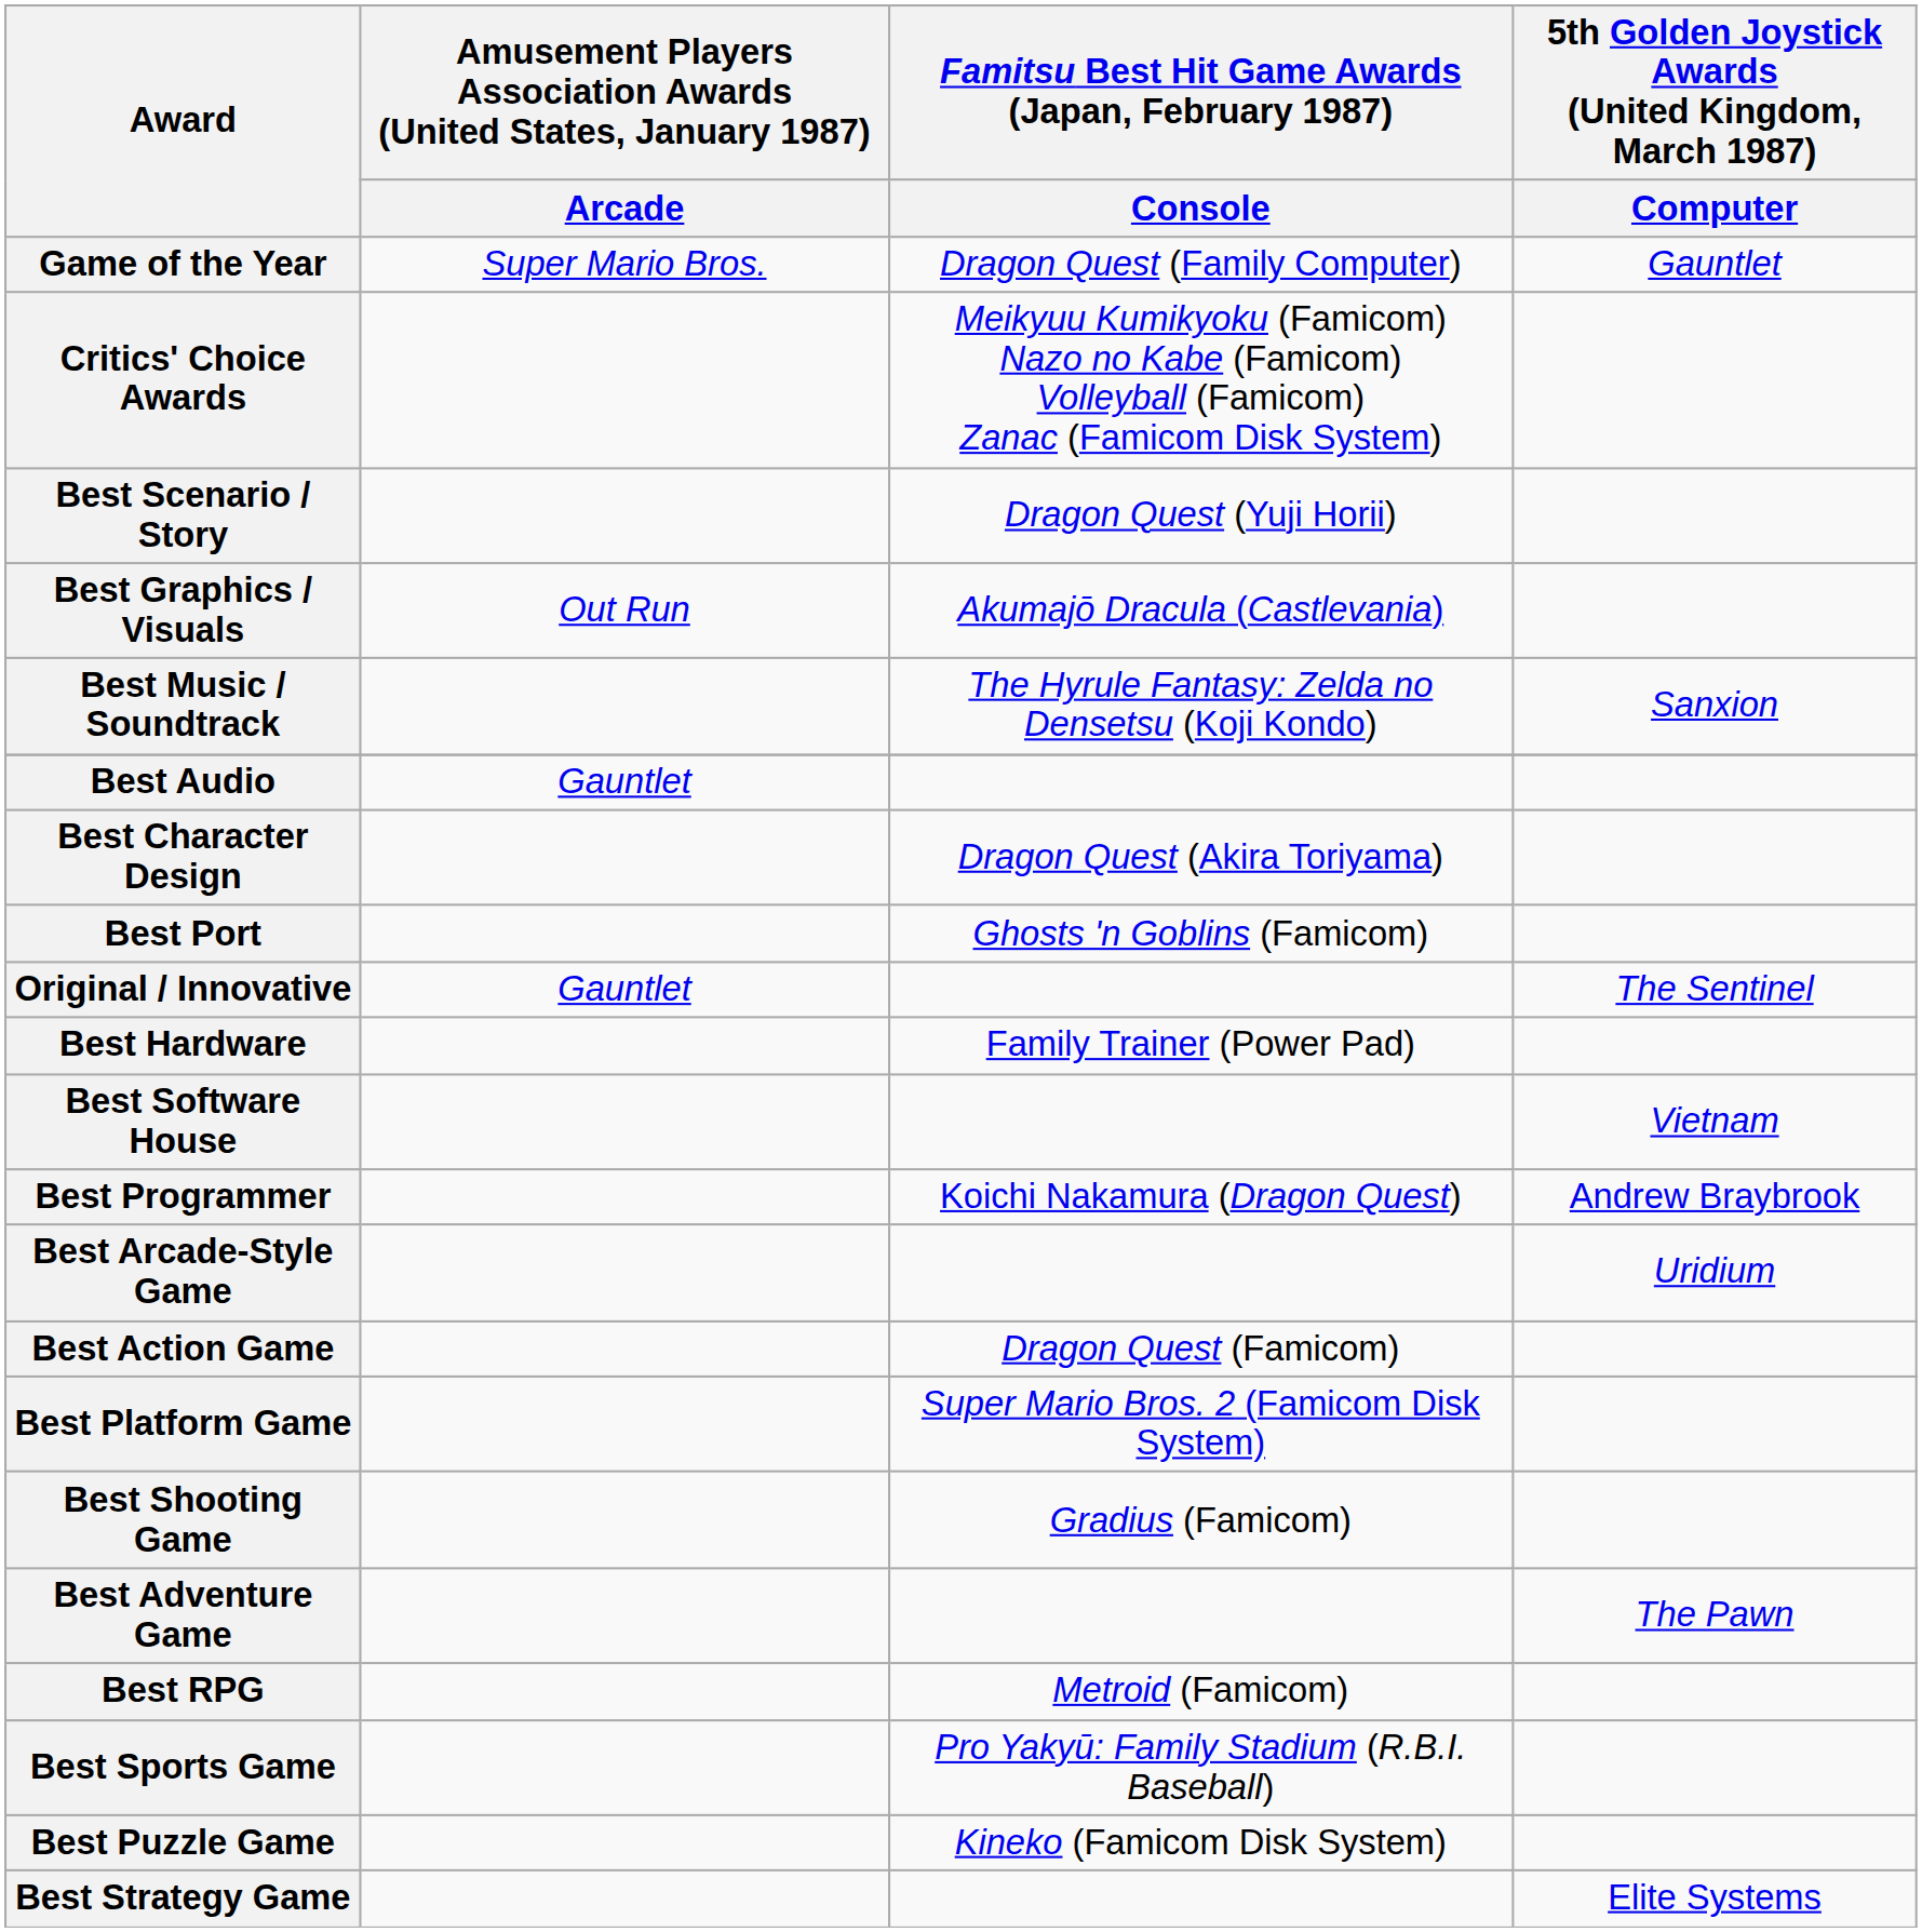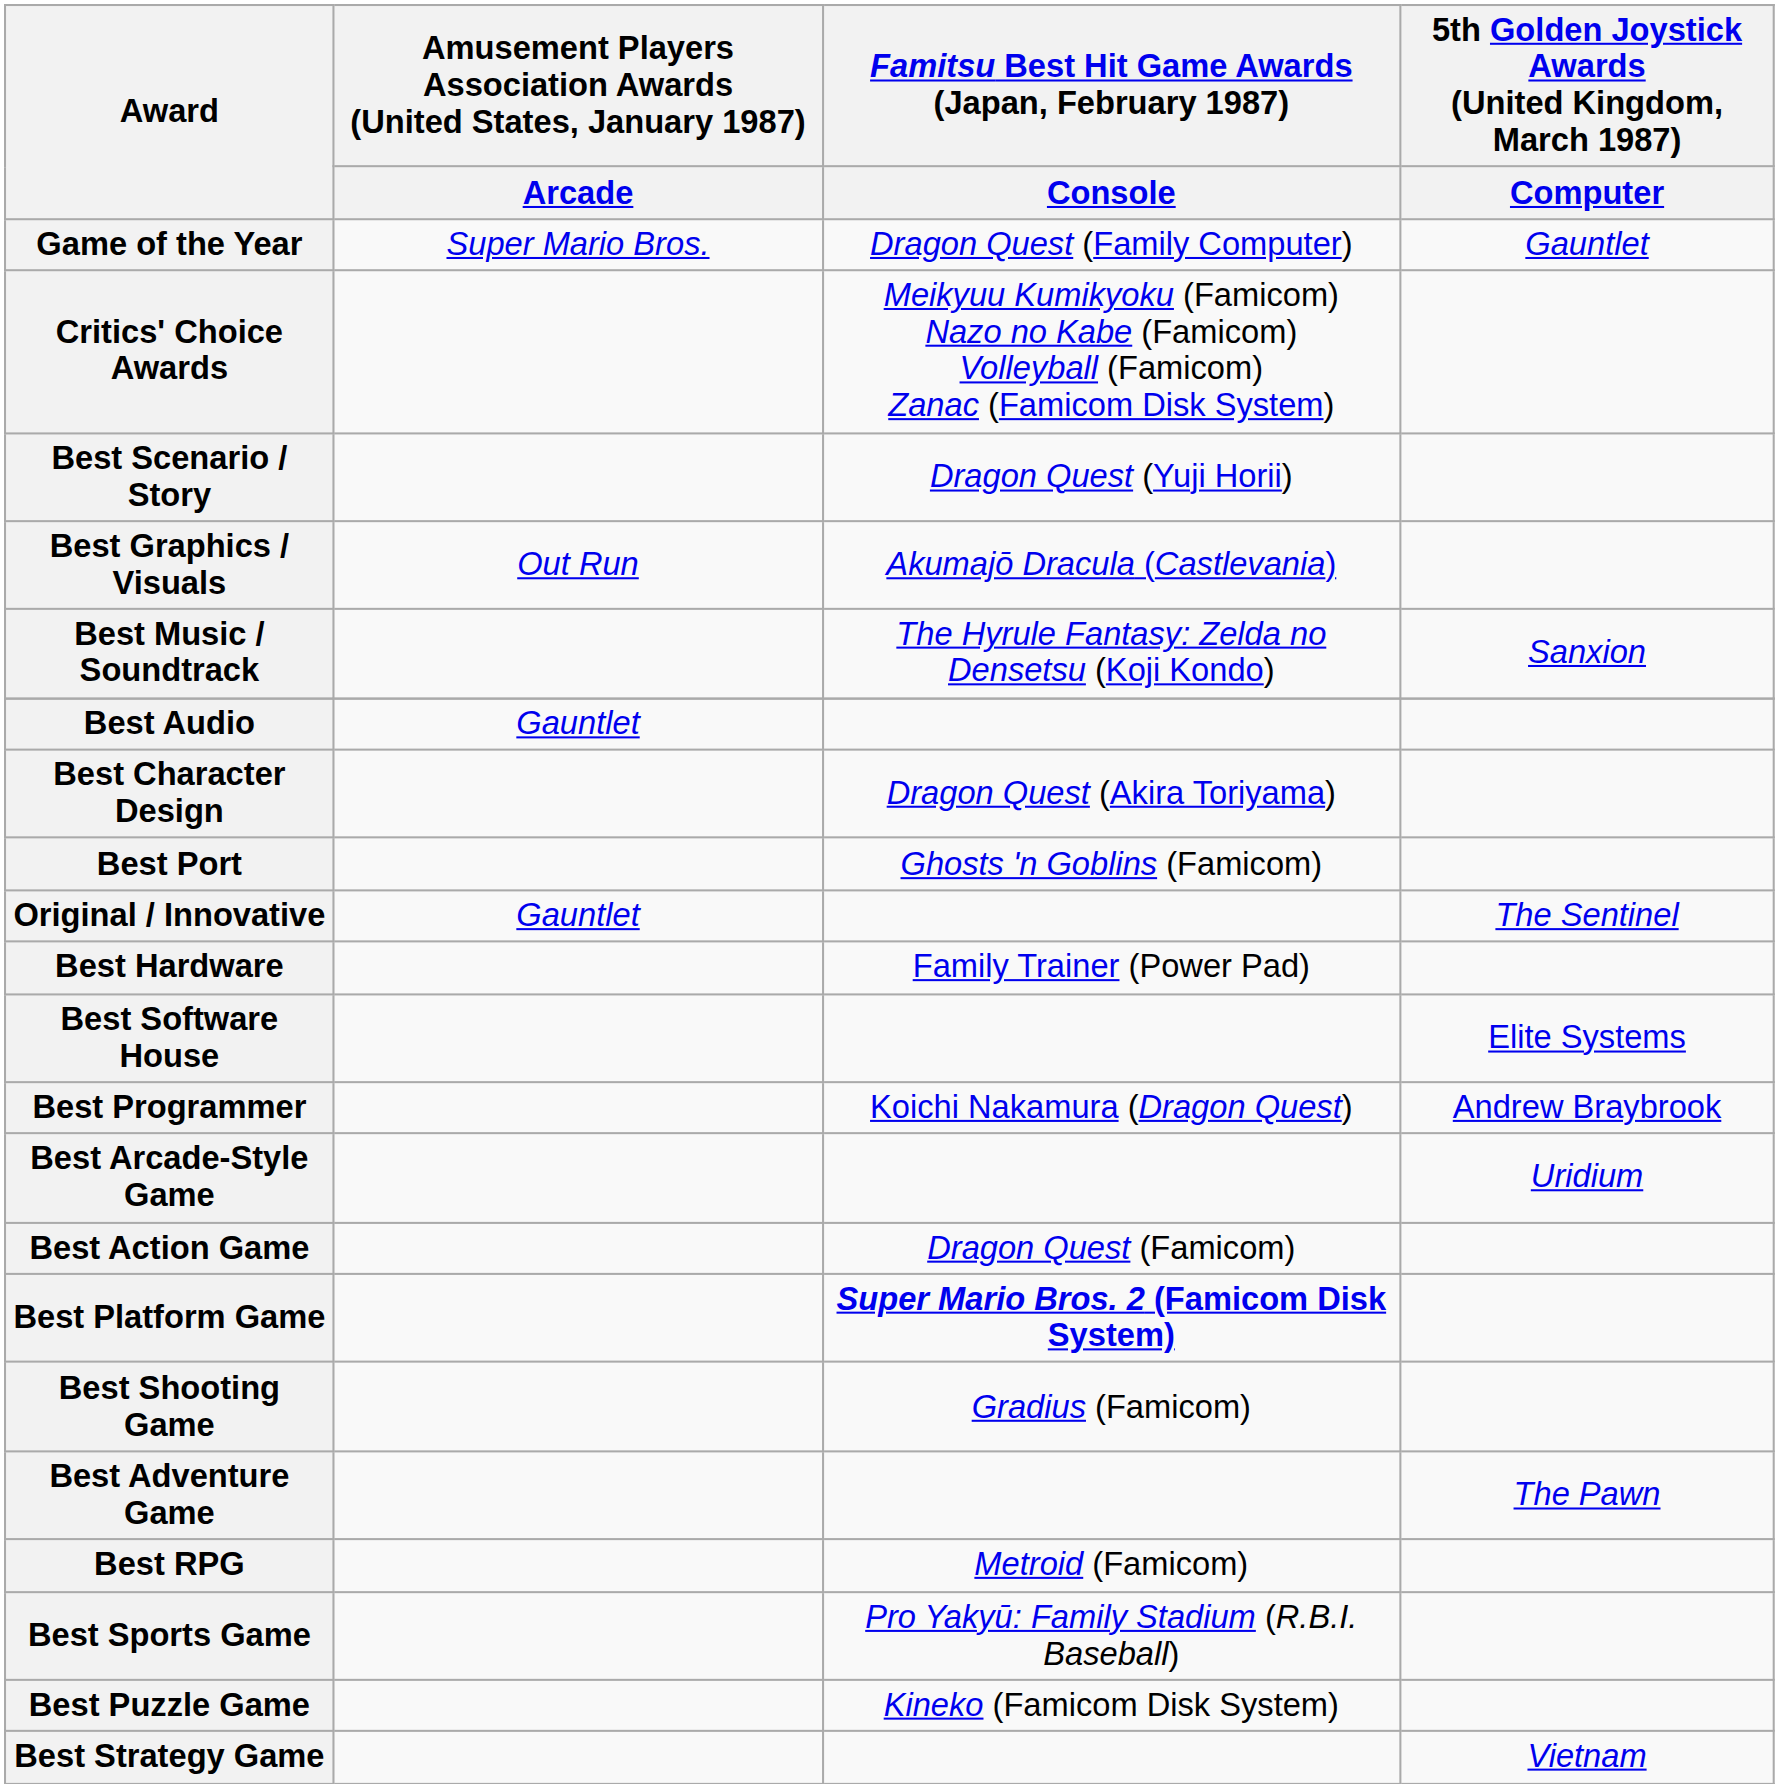Best Software House | column 4: Vietnam -> Elite Systems
Best Platform Game | column 3: normal -> bold
Best Strategy Game | column 4: Elite Systems -> Vietnam
